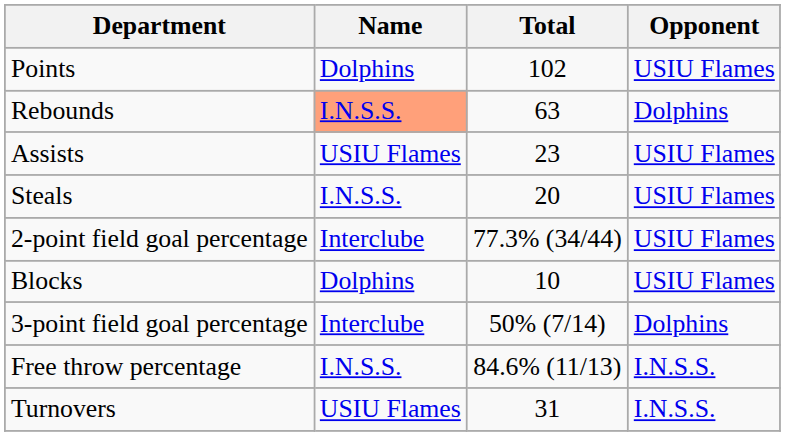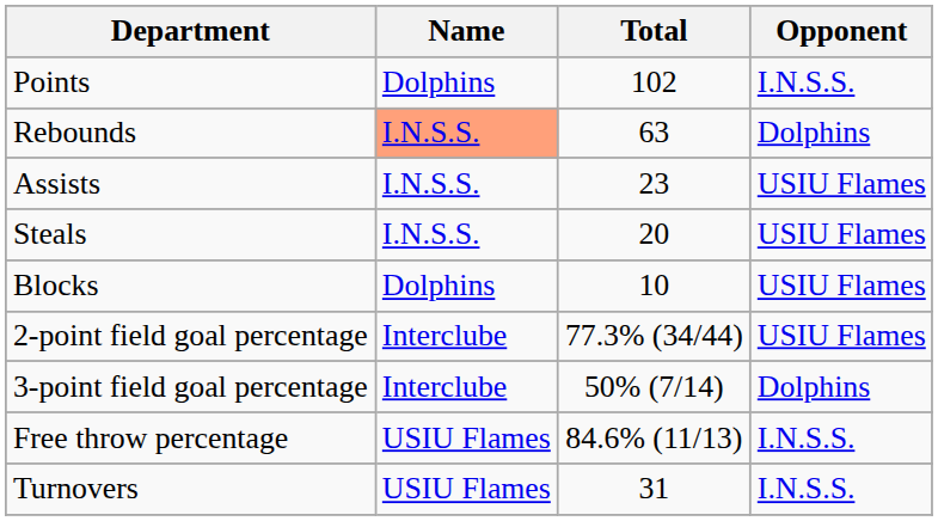Points | Opponent: USIU Flames -> I.N.S.S.
Assists | Name: USIU Flames -> I.N.S.S.
rows swapped: Blocks <-> 2-point field goal percentage
Free throw percentage | Name: I.N.S.S. -> USIU Flames
